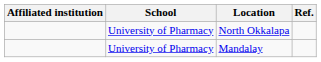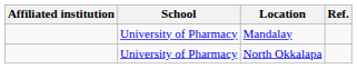rows swapped: Mandalay <-> North Okkalapa
